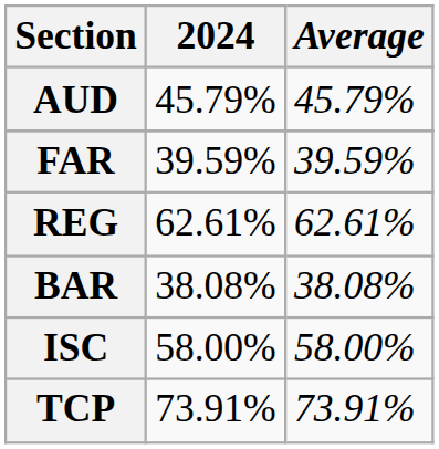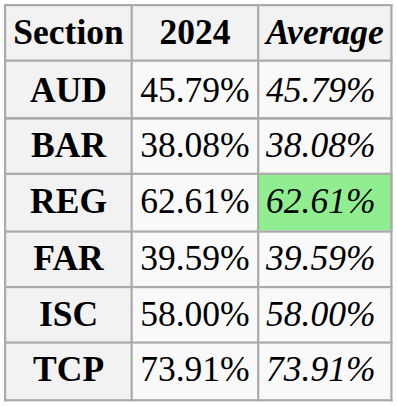rows swapped: FAR <-> BAR
REG | Average: no background -> lightgreen background
